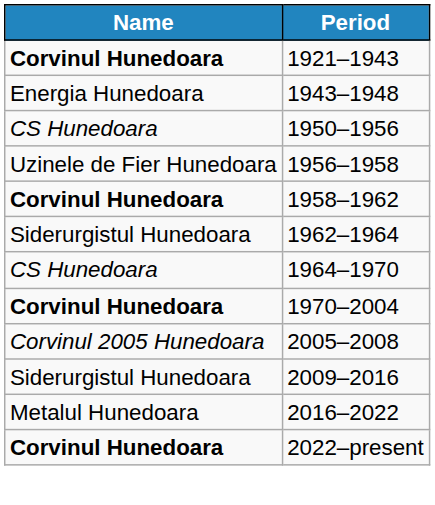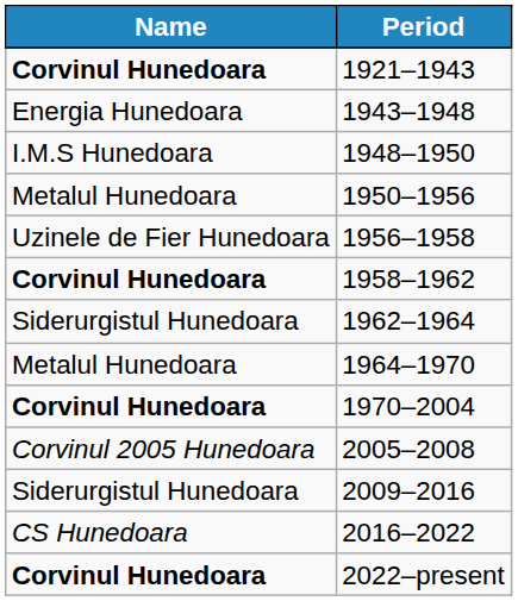+ row: I.M.S Hunedoara | 1948–1950
1950–1956 | Name: CS Hunedoara -> Metalul Hunedoara
1964–1970 | Name: CS Hunedoara -> Metalul Hunedoara
2016–2022 | Name: Metalul Hunedoara -> CS Hunedoara
